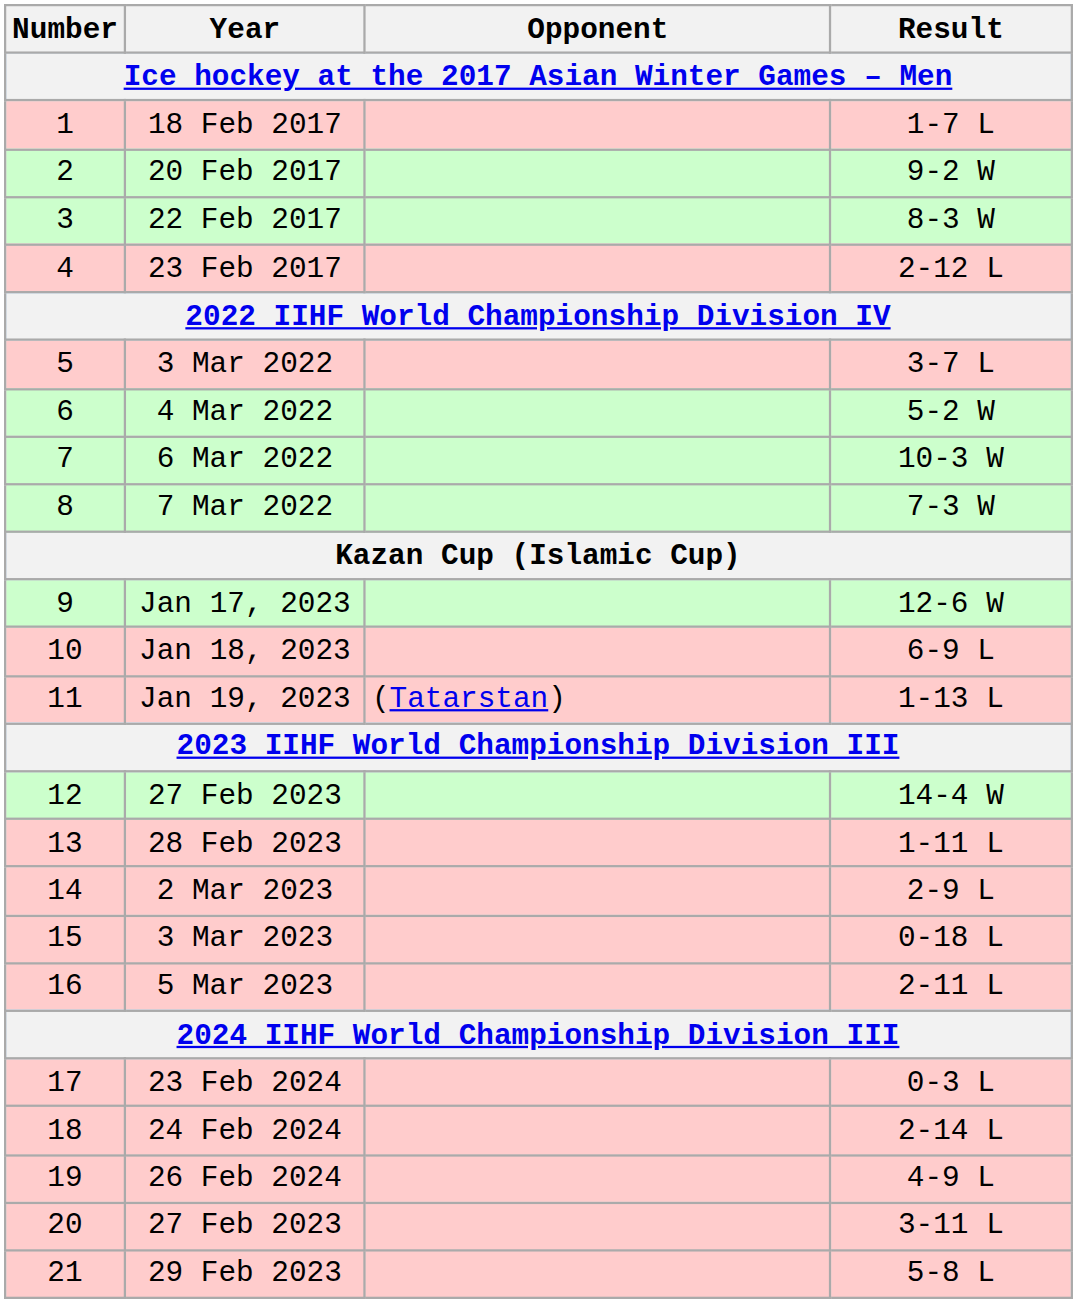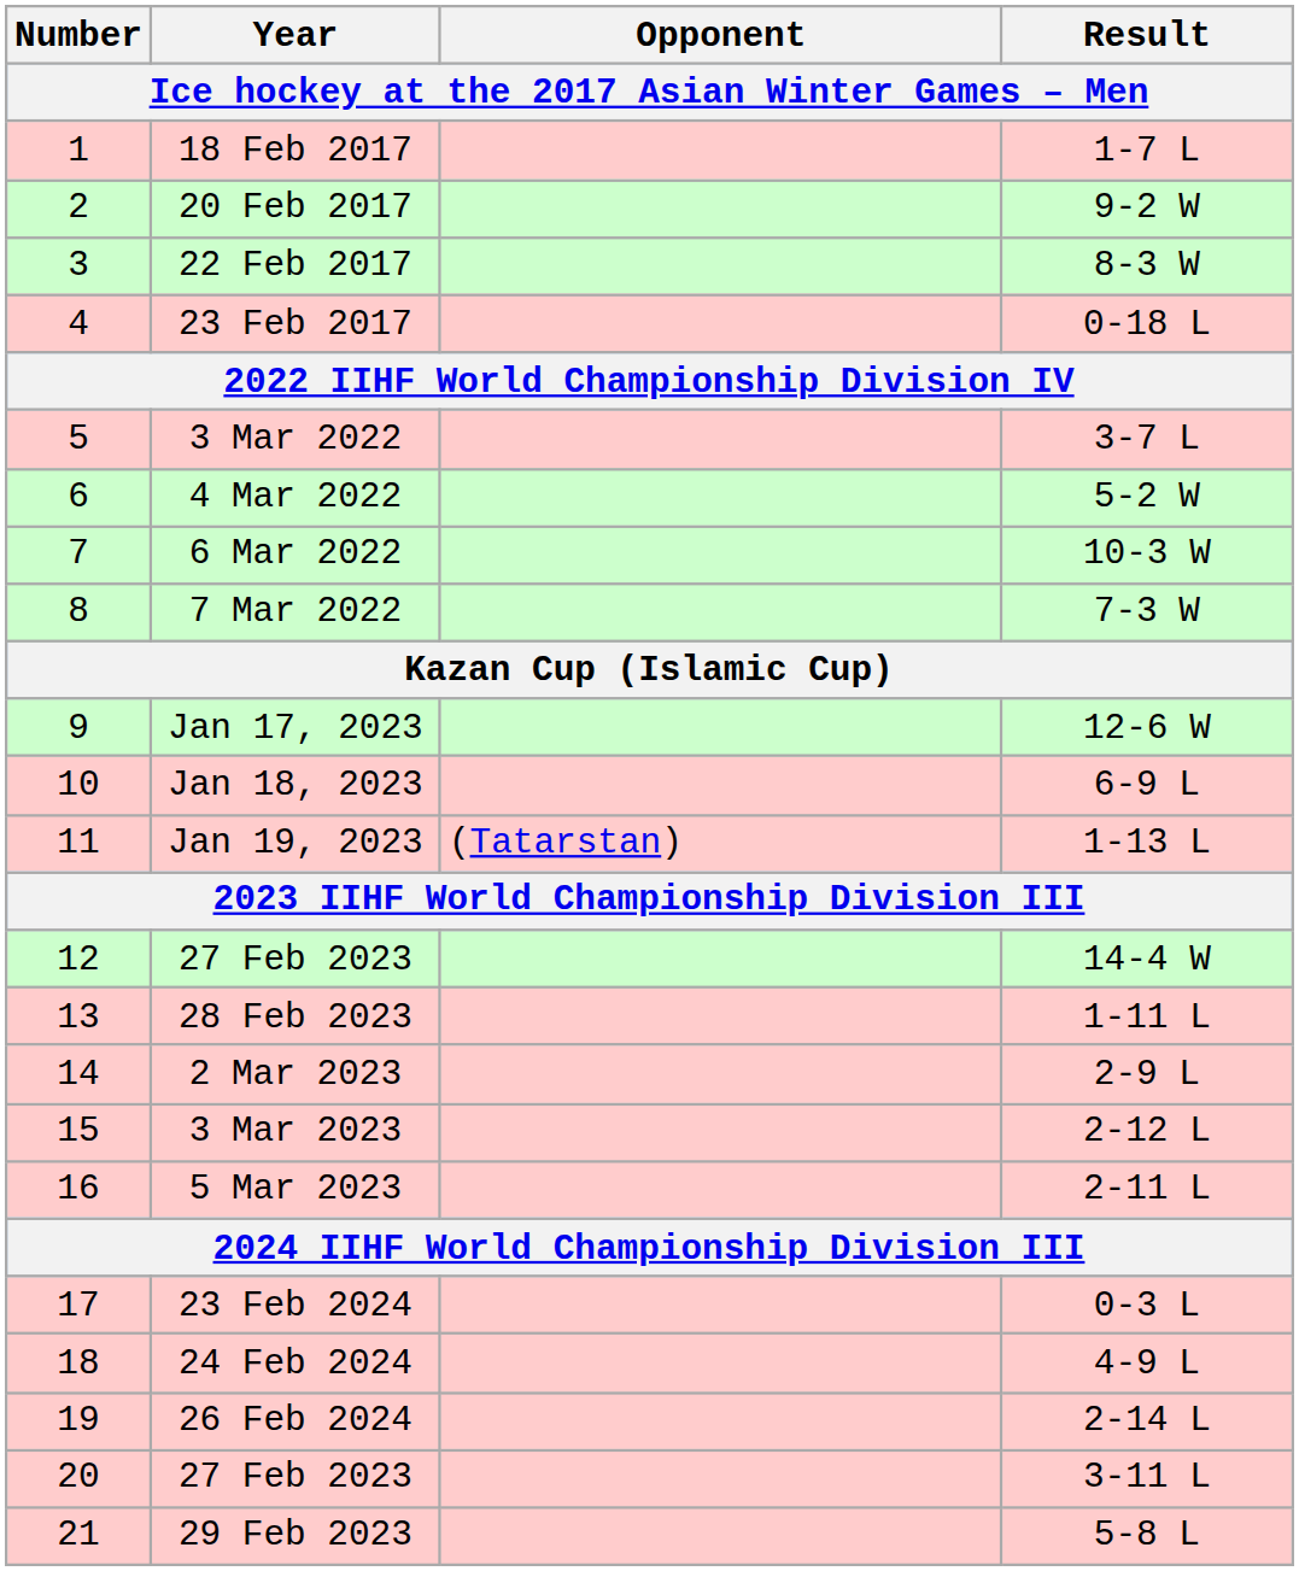23 Feb 2017 | Result: 2-12 L -> 0-18 L
3 Mar 2023 | Result: 0-18 L -> 2-12 L
24 Feb 2024 | Result: 2-14 L -> 4-9 L
26 Feb 2024 | Result: 4-9 L -> 2-14 L
